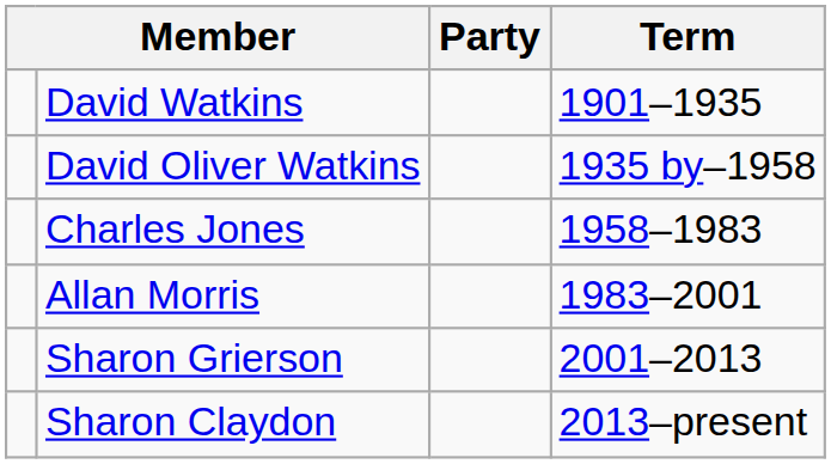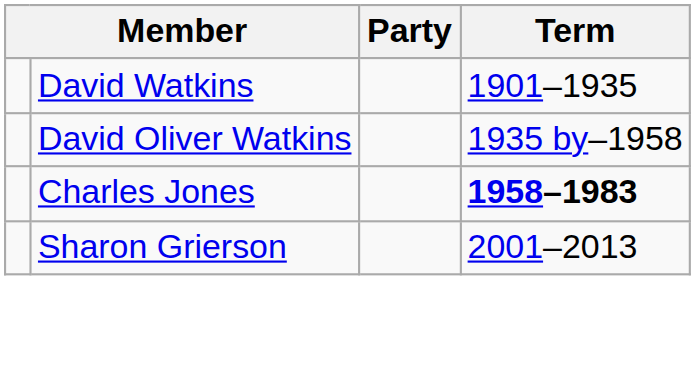Charles Jones | Term: normal -> bold
- row: Allan Morris | 1983–2001
- row: Sharon Claydon | 2013–present
